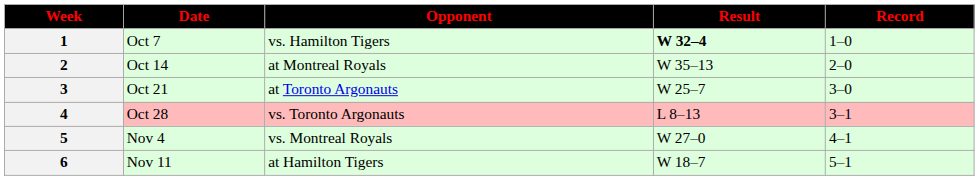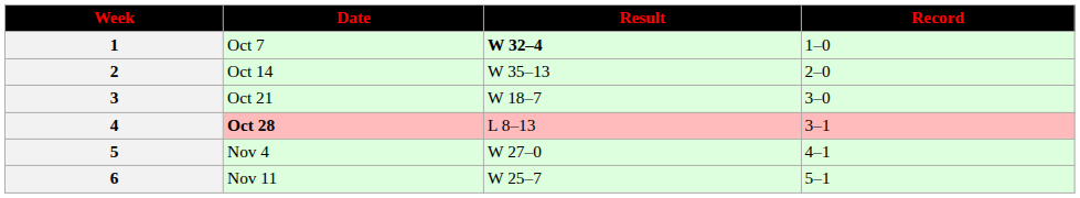- column: Opponent | vs. Hamilton Tigers | at Montreal Royals | at Toronto Argonauts | vs. Toronto Argonauts | vs. Montreal Royals | at Hamilton Tigers
3 | Result: W 25–7 -> W 18–7
4 | Date: normal -> bold
6 | Result: W 18–7 -> W 25–7
